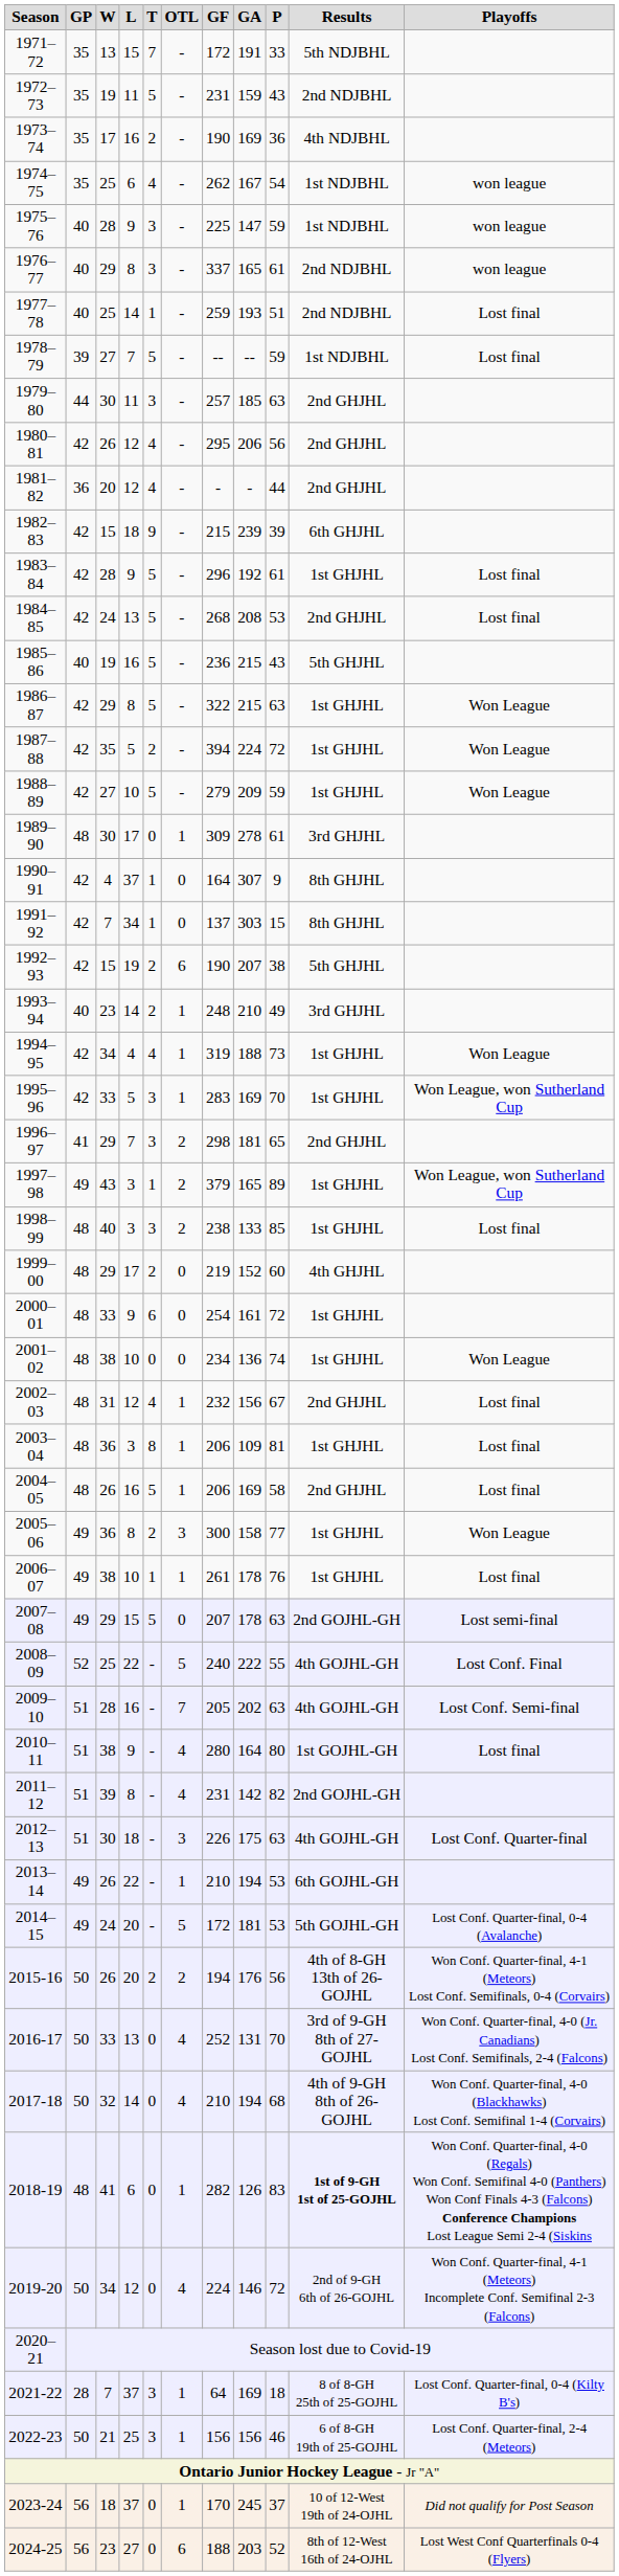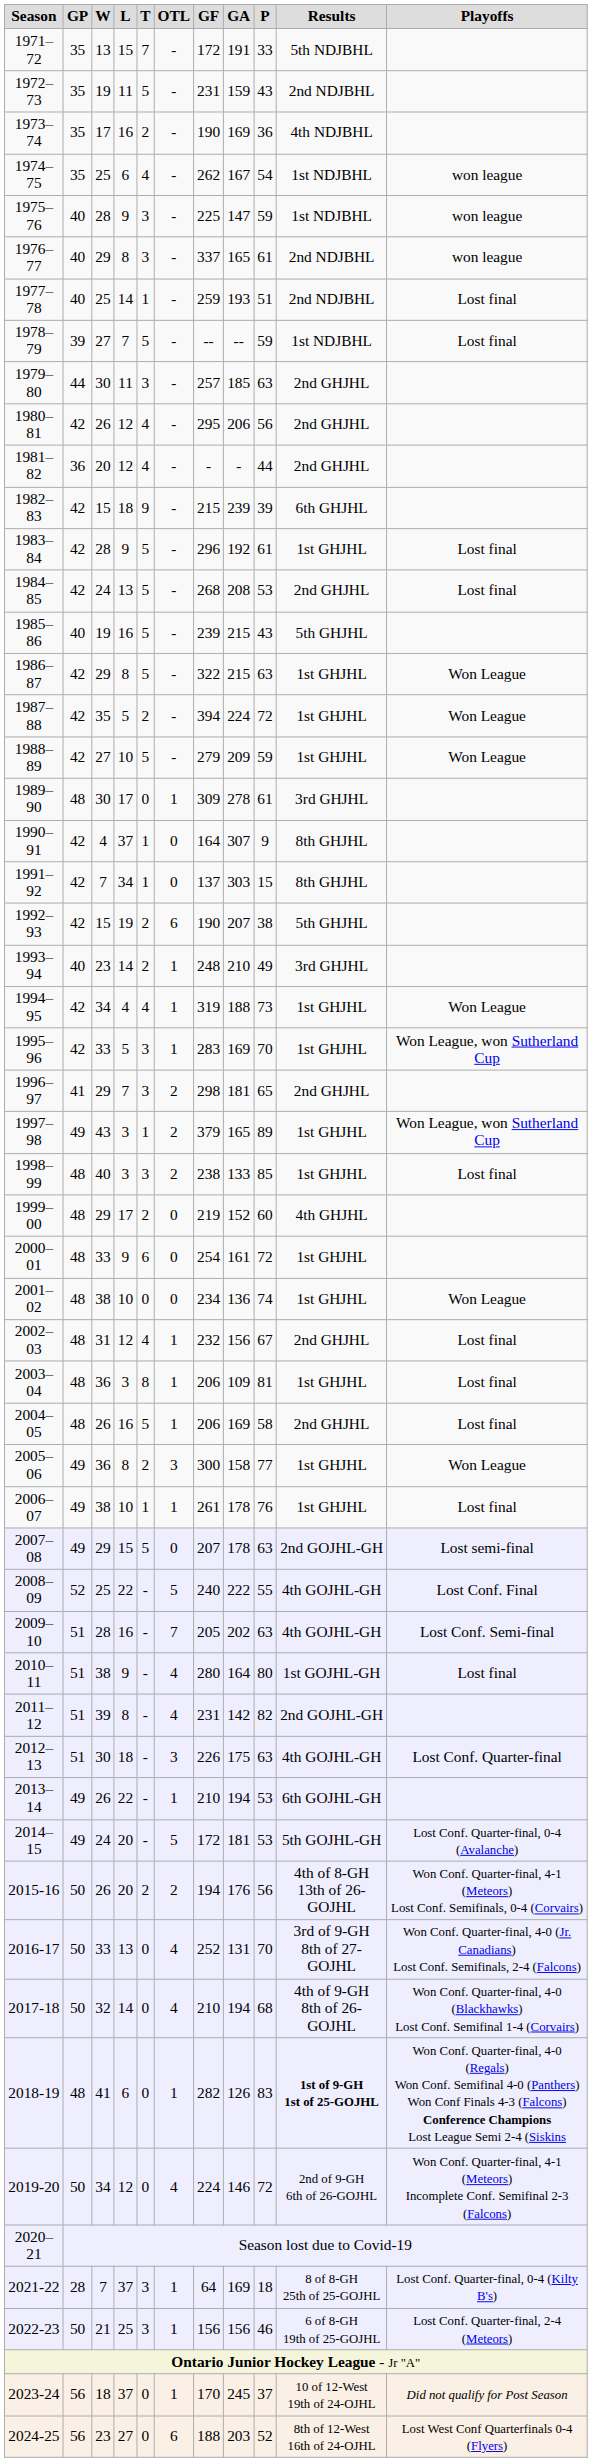1985–86 | GF: 236 -> 239
